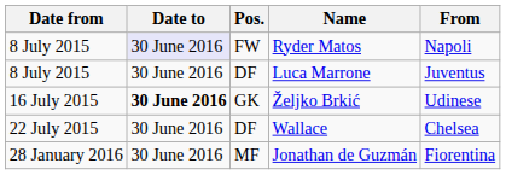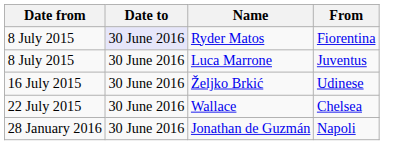- column: Pos. | FW | DF | GK | DF | MF
Ryder Matos | From: Napoli -> Fiorentina
Željko Brkić | Date to: bold -> normal
Jonathan de Guzmán | From: Fiorentina -> Napoli
